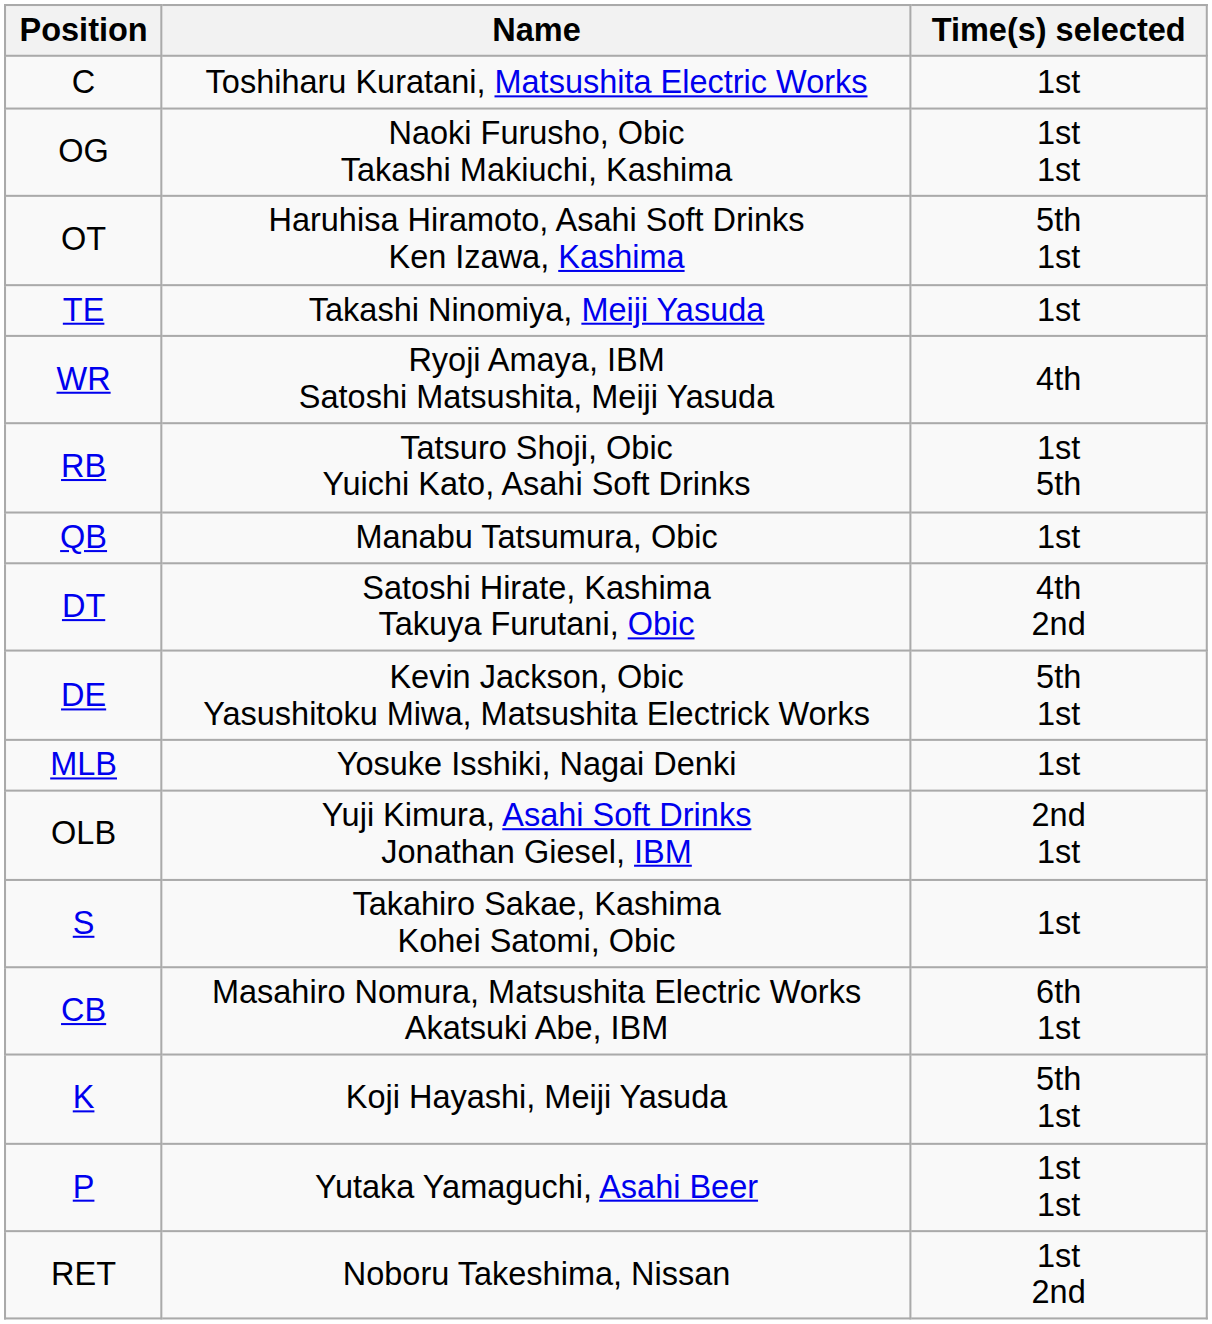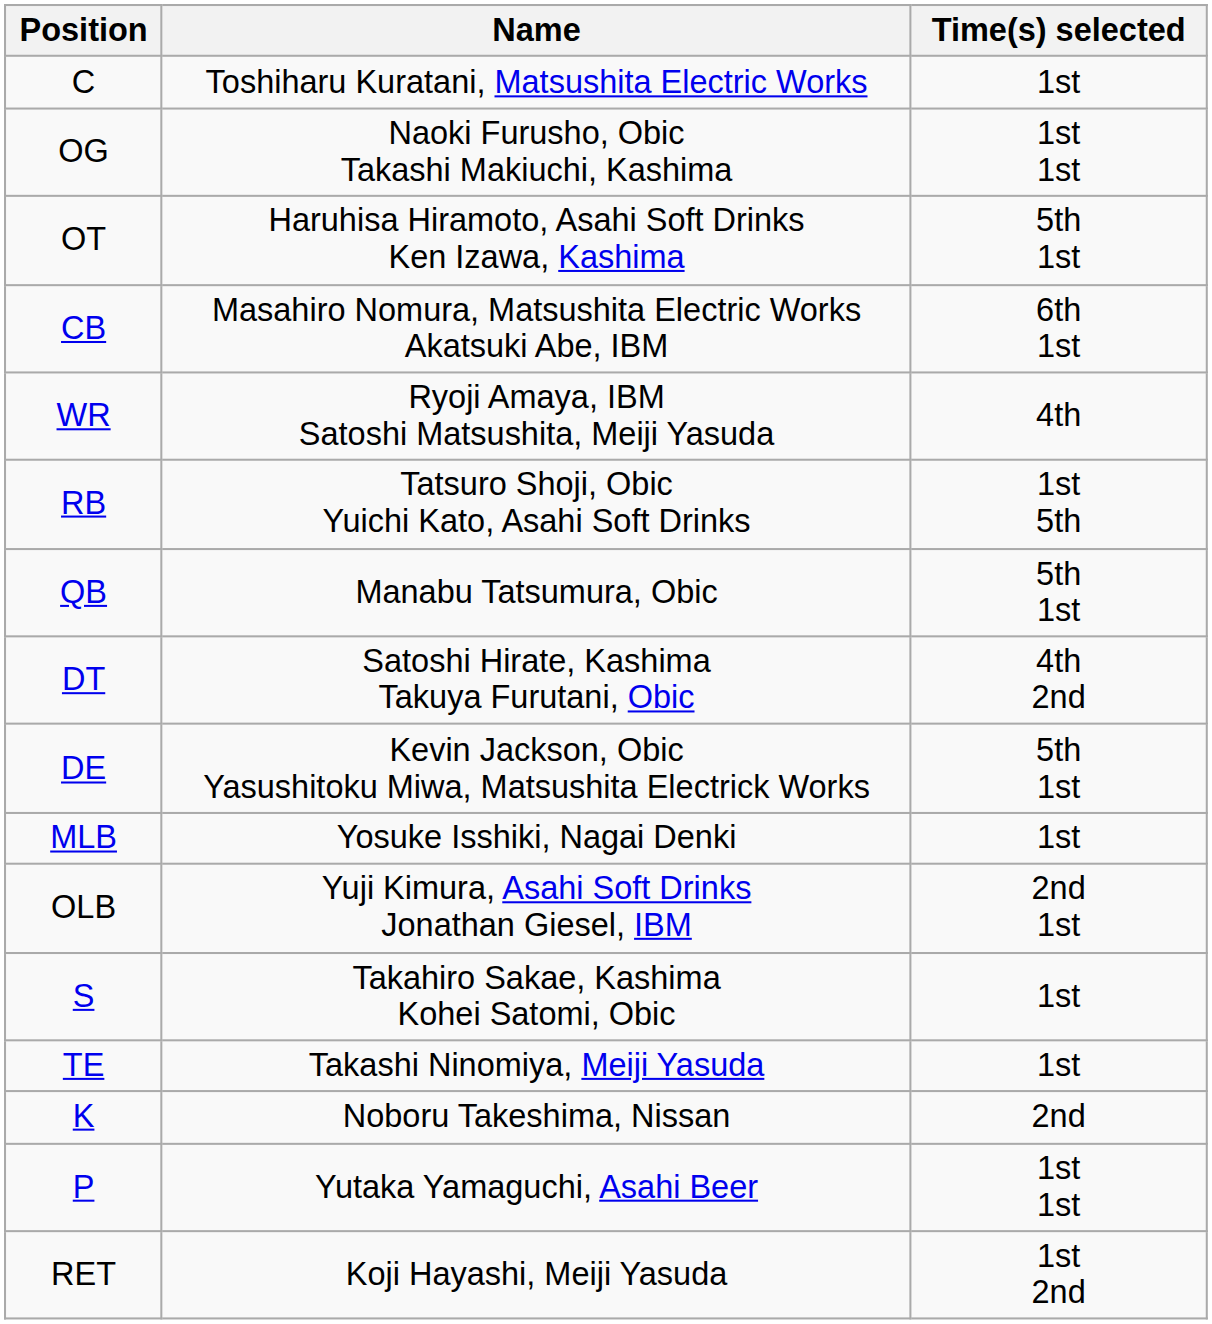rows swapped: TE <-> CB
QB | Time(s) selected: 1st -> 5th 1st
K | Name: Koji Hayashi, Meiji Yasuda -> Noboru Takeshima, Nissan
K | Time(s) selected: 5th 1st -> 2nd
RET | Name: Noboru Takeshima, Nissan -> Koji Hayashi, Meiji Yasuda
